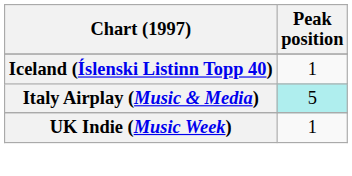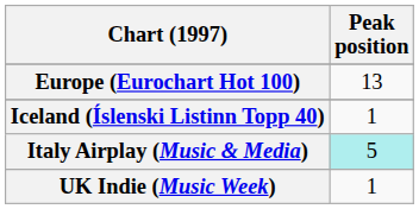+ row: Europe (Eurochart Hot 100) | 13
